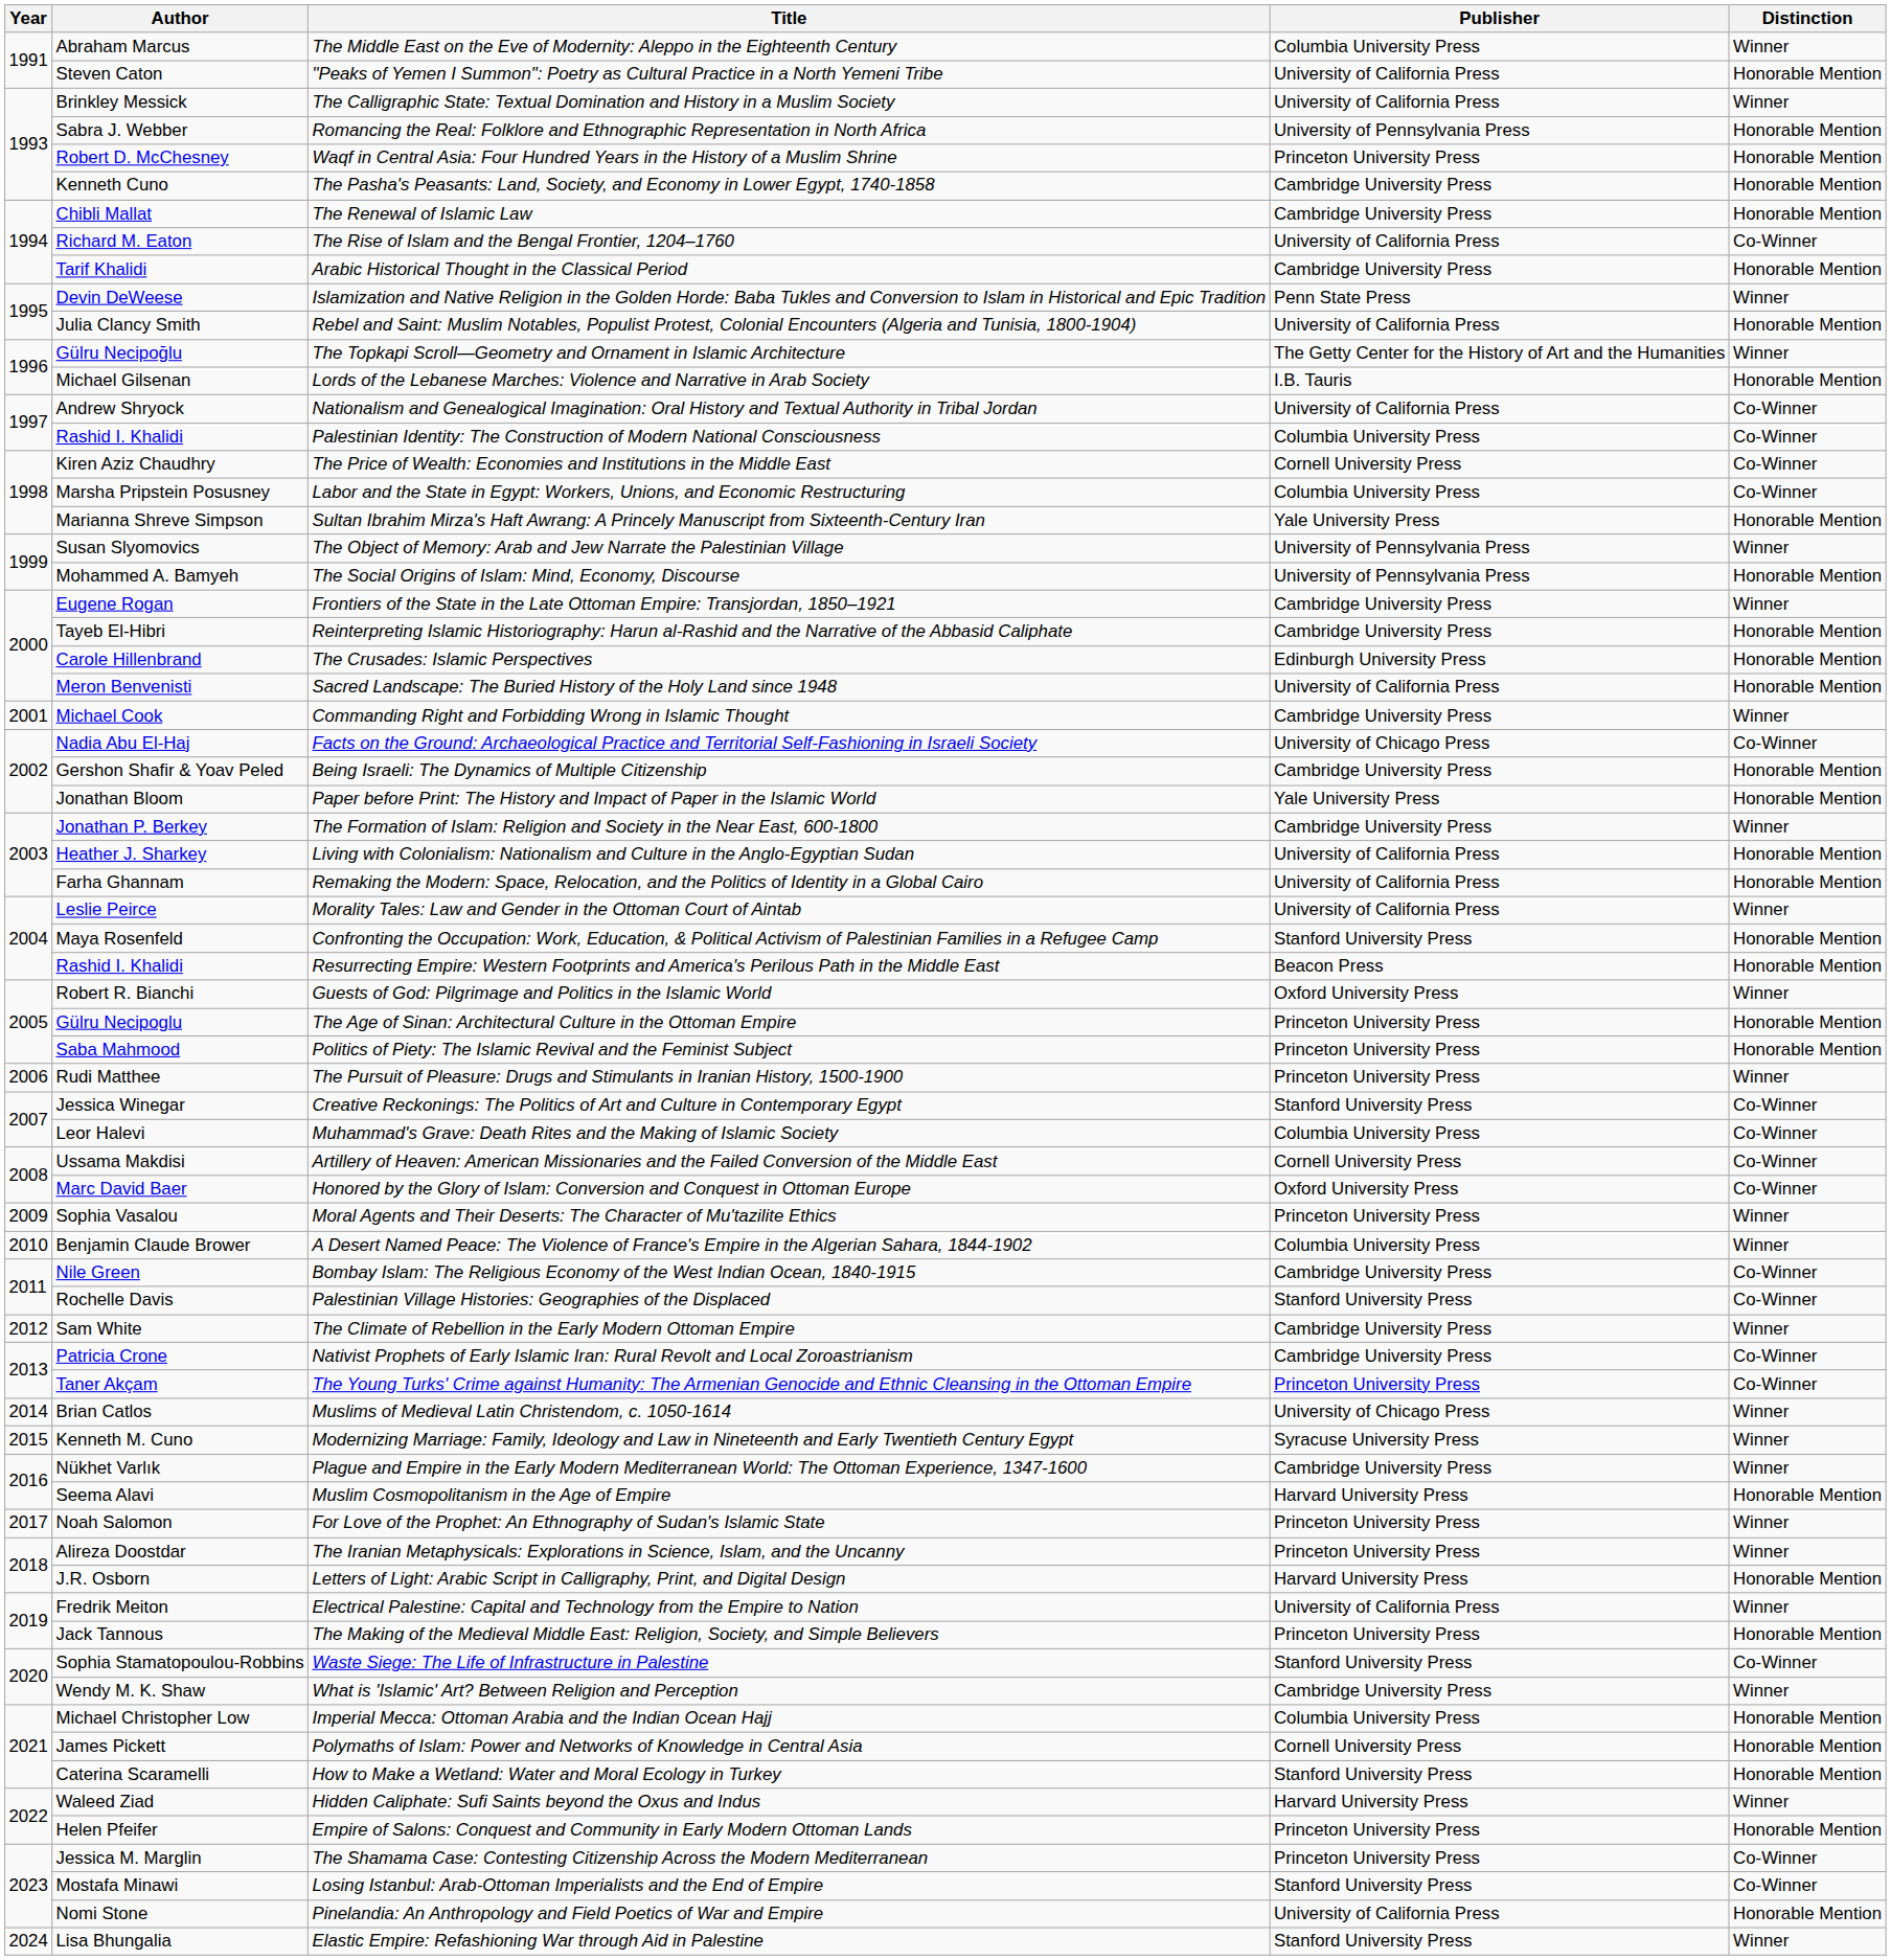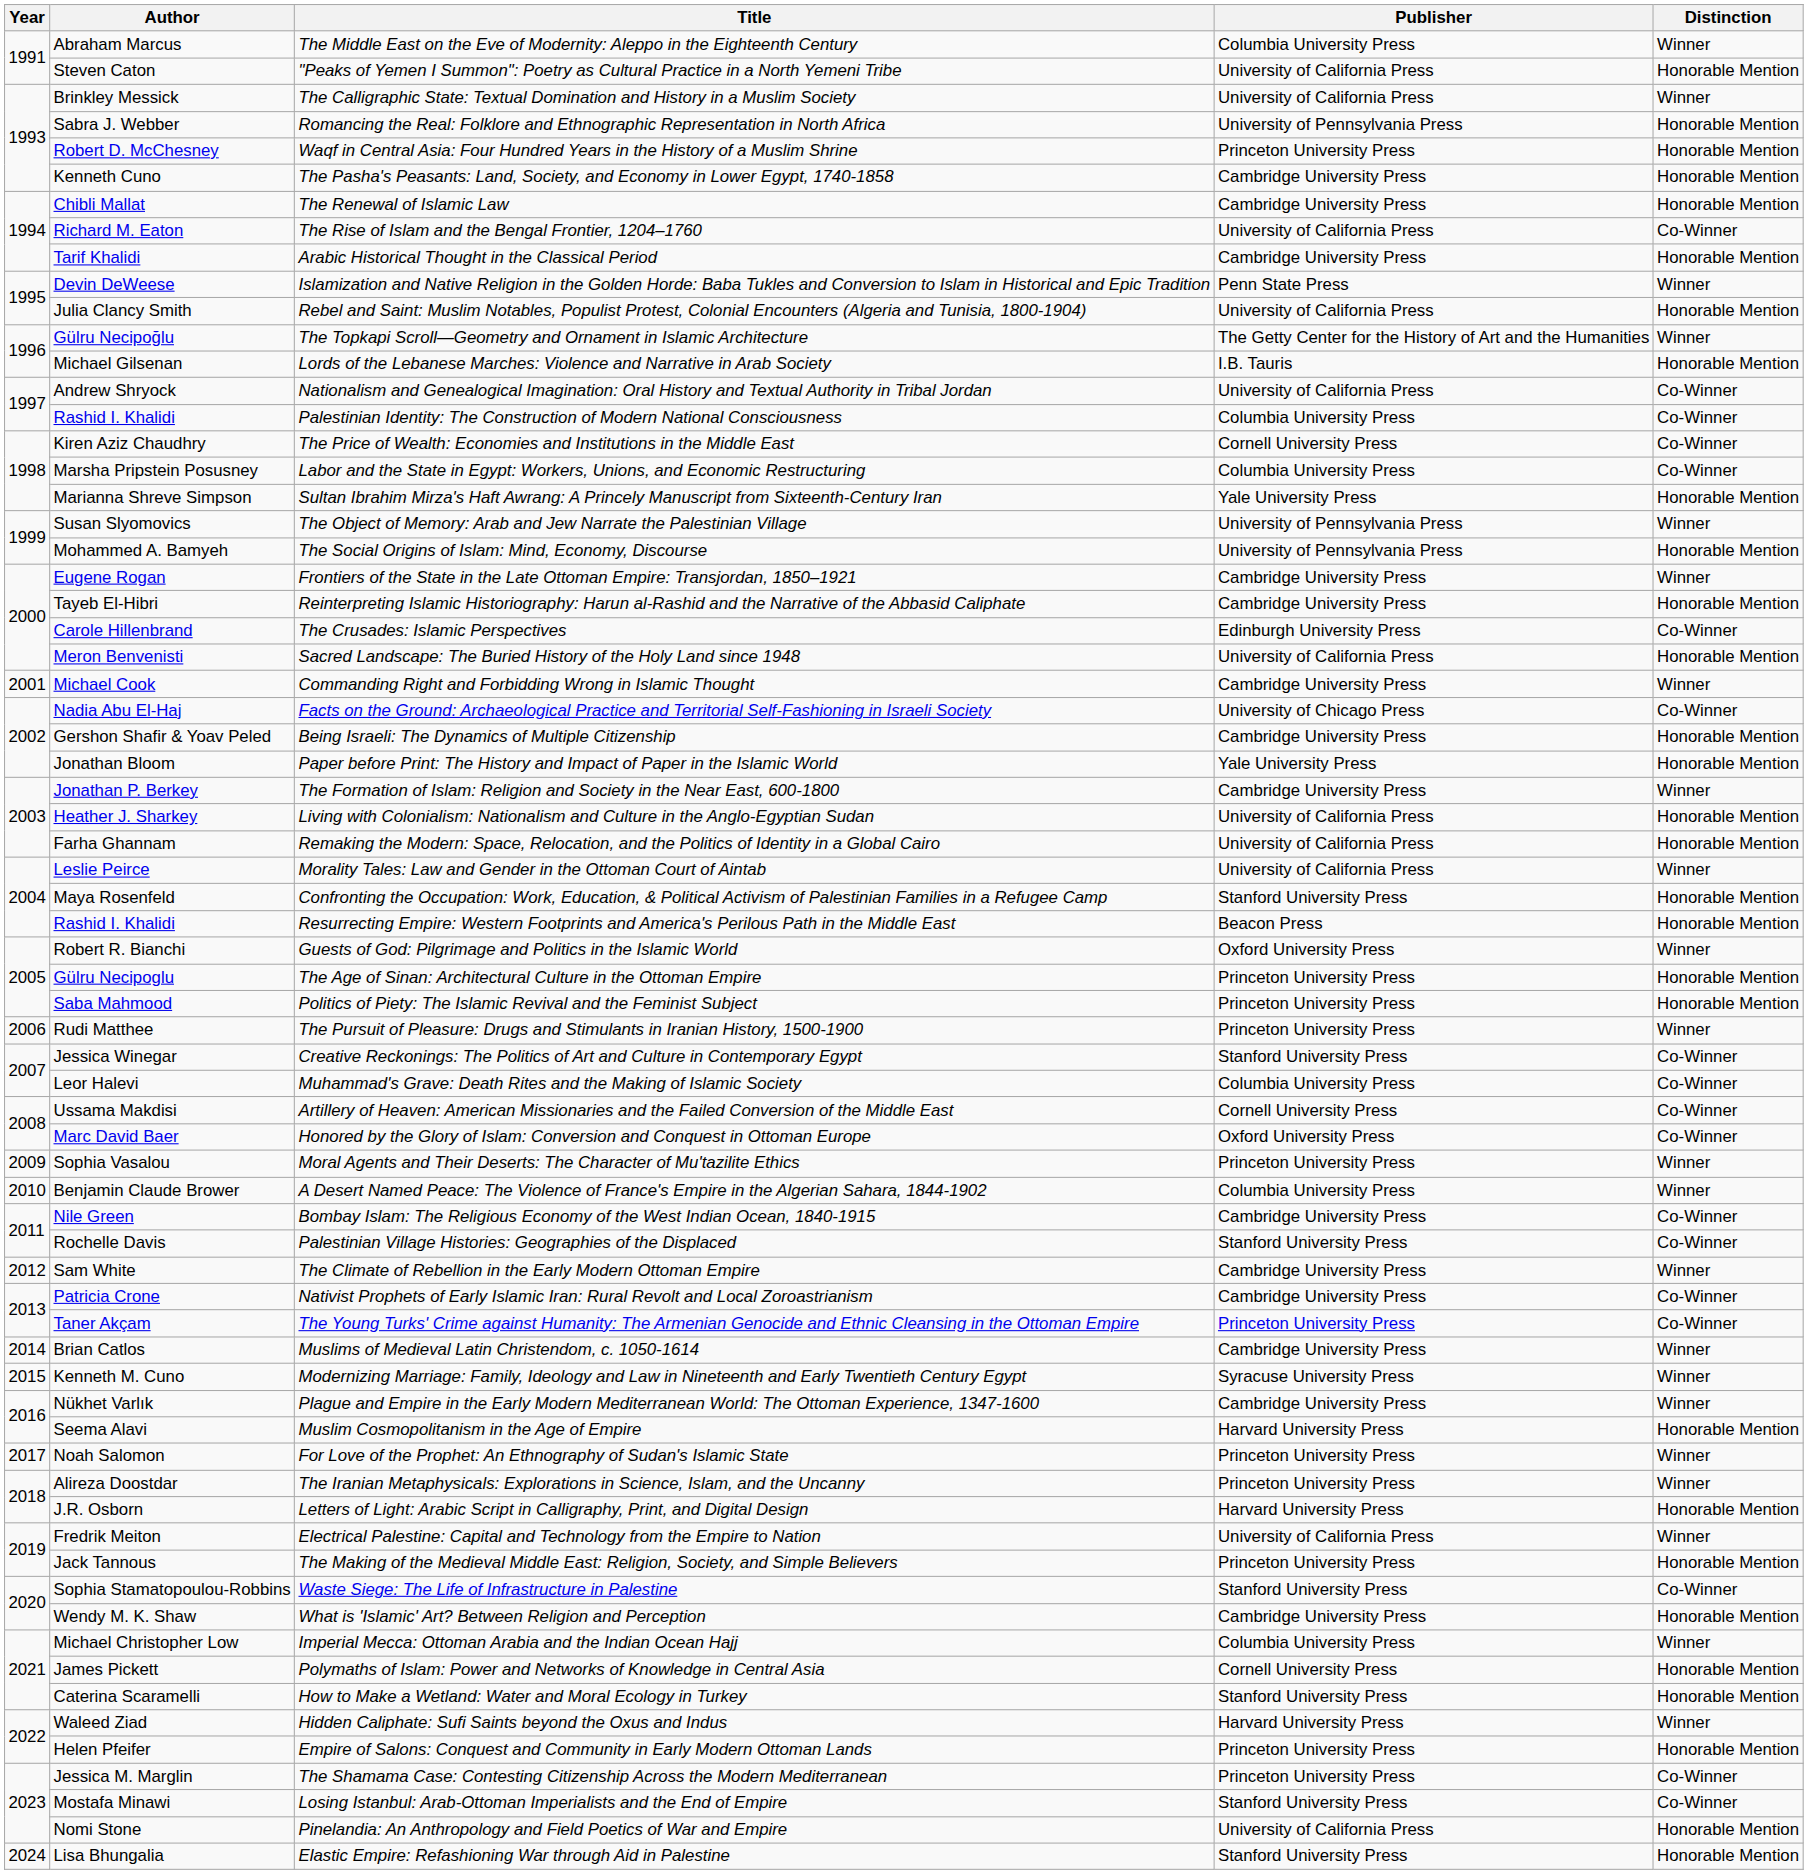The Crusades: Islamic Perspectives | Distinction: Honorable Mention -> Co-Winner
Muslims of Medieval Latin Christendom, c. 1050-1614 | Publisher: University of Chicago Press -> Cambridge University Press
What is 'Islamic' Art? Between Religion and Perception | Distinction: Winner -> Honorable Mention
Imperial Mecca: Ottoman Arabia and the Indian Ocean Hajj | Distinction: Honorable Mention -> Winner
Elastic Empire: Refashioning War through Aid in Palestine | Distinction: Winner -> Honorable Mention
